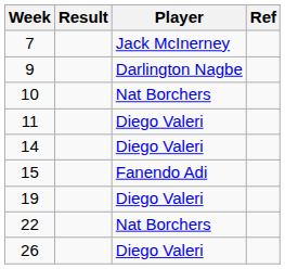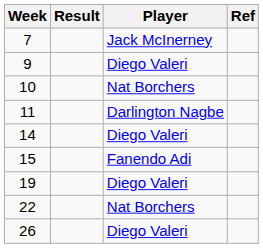9 | Player: Darlington Nagbe -> Diego Valeri
11 | Player: Diego Valeri -> Darlington Nagbe
